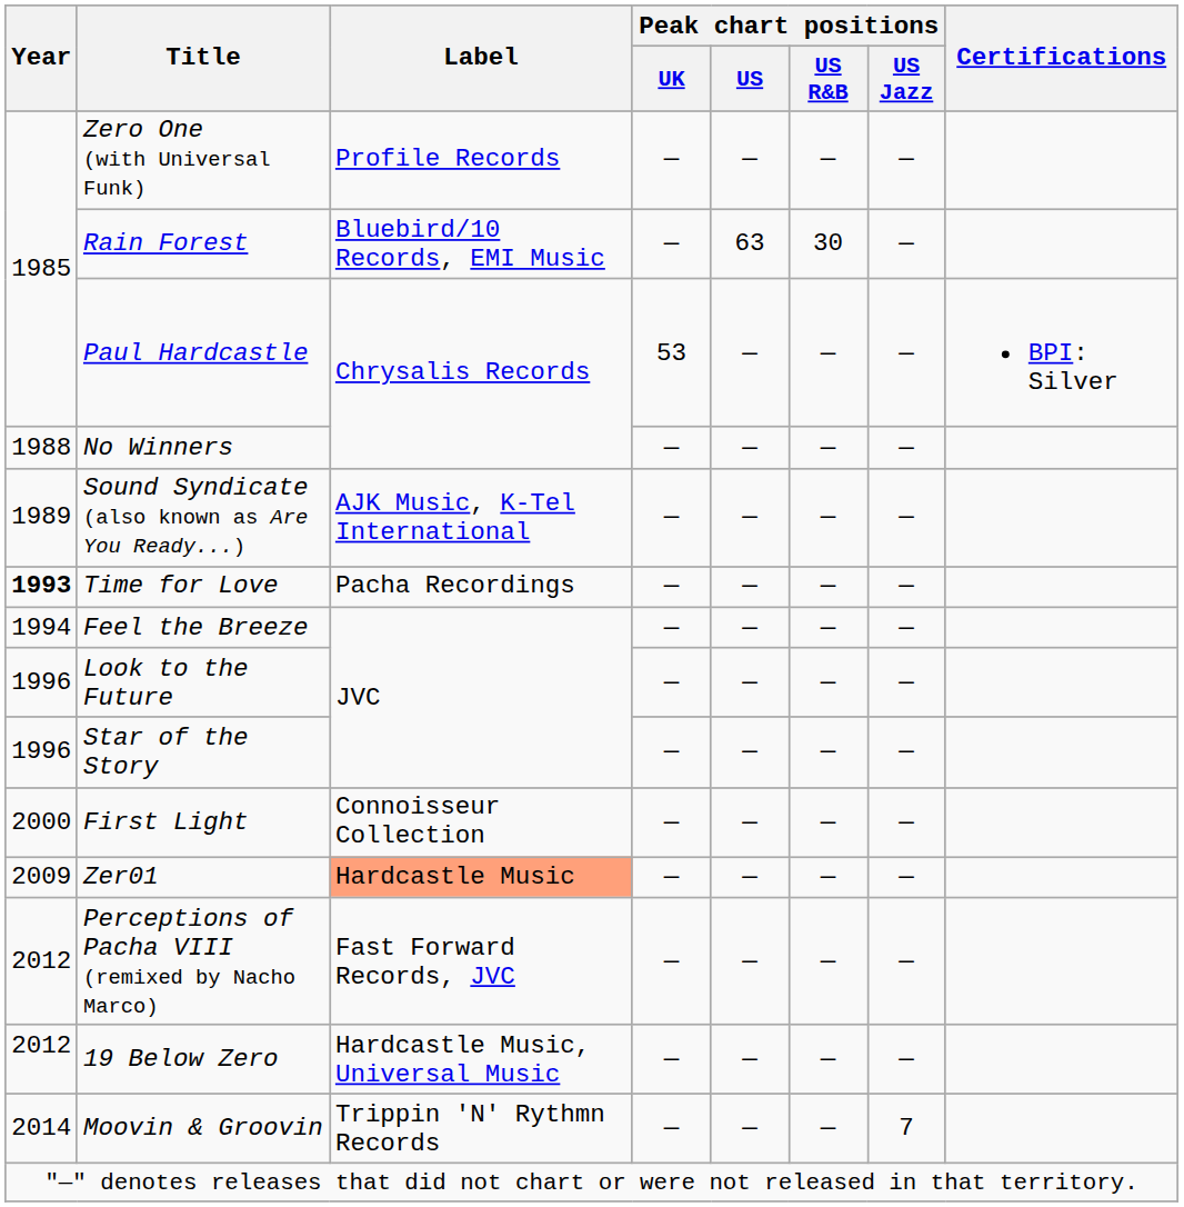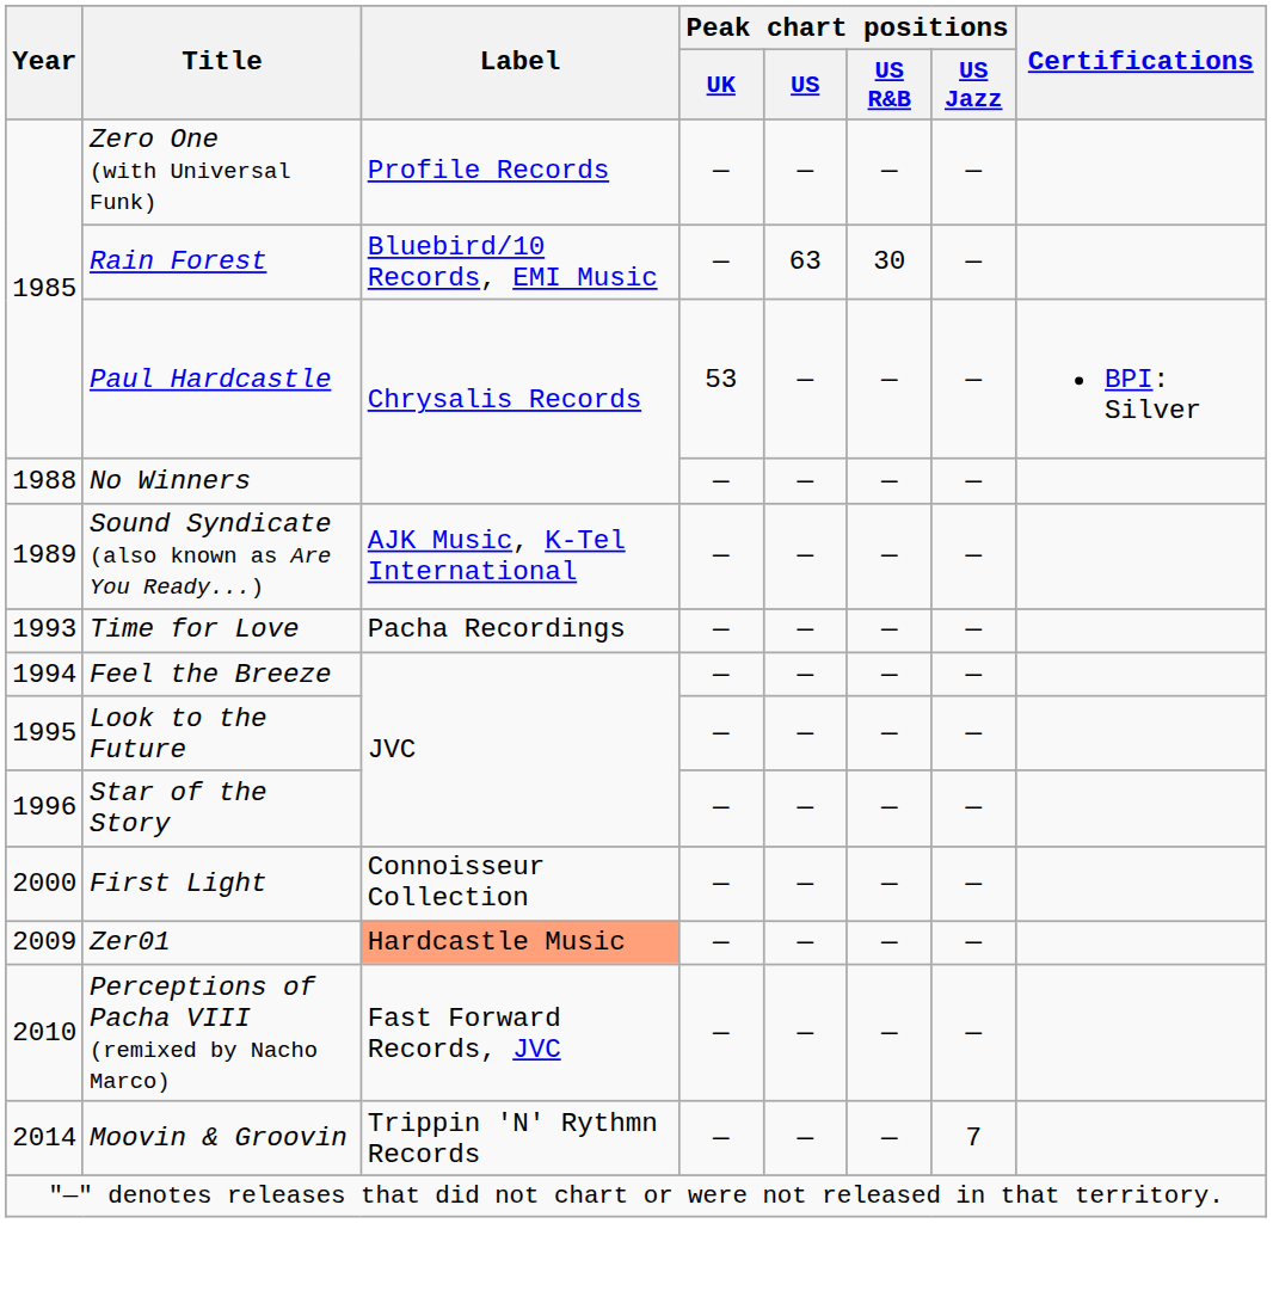Time for Love | Year: bold -> normal
Look to the Future | Year: 1996 -> 1995
Perceptions of Pacha VIII (remixed by Nacho Marco) | Year: 2012 -> 2010
- row: 2012 | 19 Below Zero | Hardcastle Music, Universal Music | — | — | — | —
